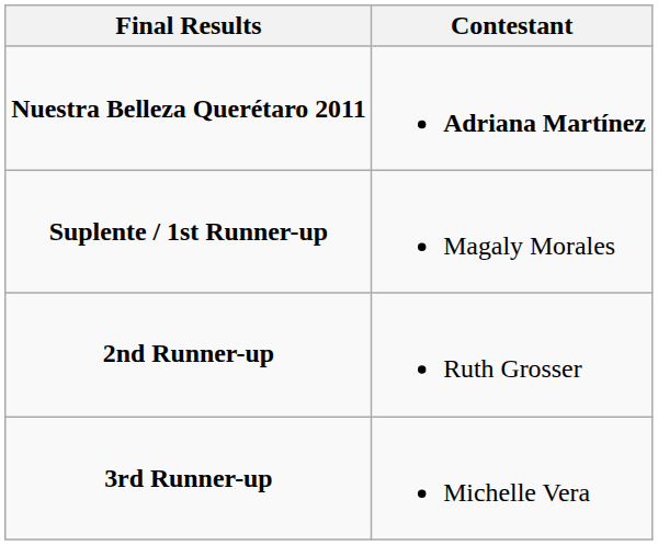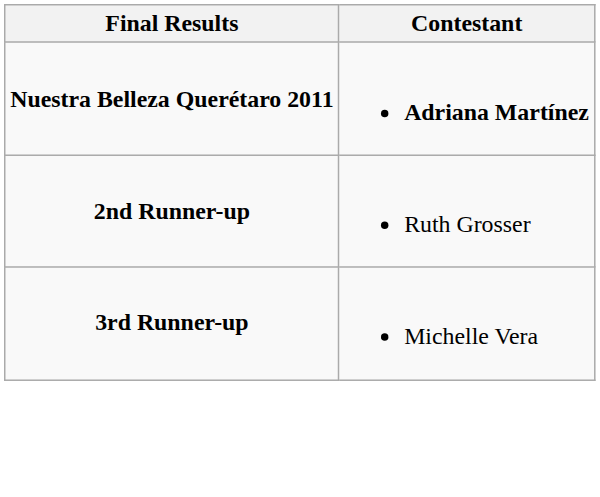- row: Suplente / 1st Runner-up | Magaly Morales
